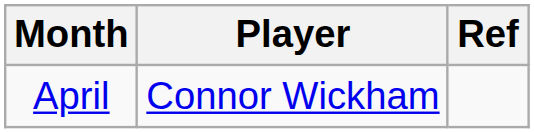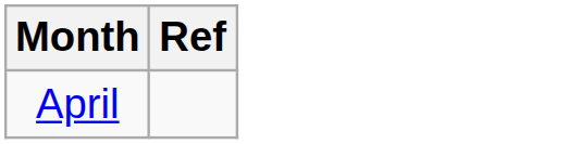- column: Player | Connor Wickham
